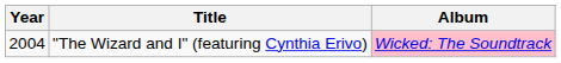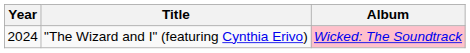"The Wizard and I" (featuring Cynthia Erivo) | Year: 2004 -> 2024
